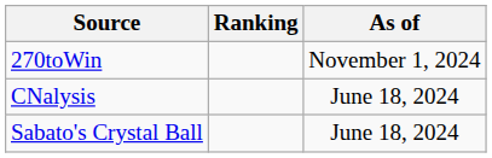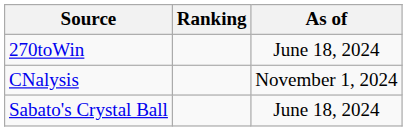270toWin | As of: November 1, 2024 -> June 18, 2024
CNalysis | As of: June 18, 2024 -> November 1, 2024
